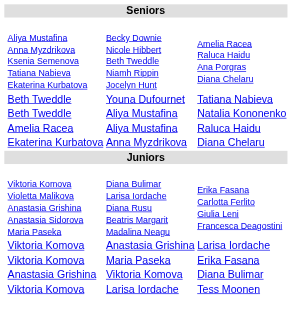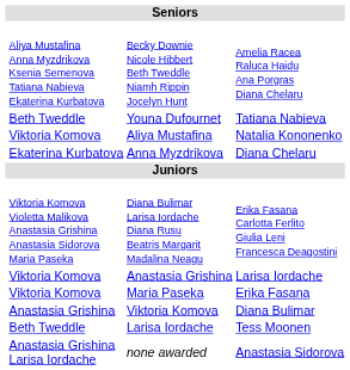Natalia Kononenko | column 2: Beth Tweddle -> Viktoria Komova
- row: Amelia Racea | Aliya Mustafina | Raluca Haidu
Tess Moonen | column 2: Viktoria Komova -> Beth Tweddle
+ row: Anastasia Grishina Larisa Iordache | none awarded | Anastasia Sidorova
